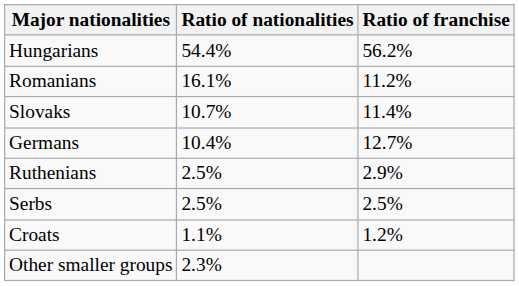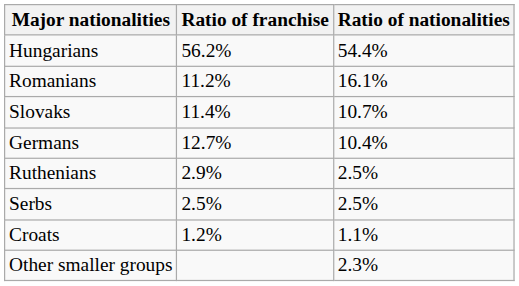columns swapped: Ratio of nationalities <-> Ratio of franchise
